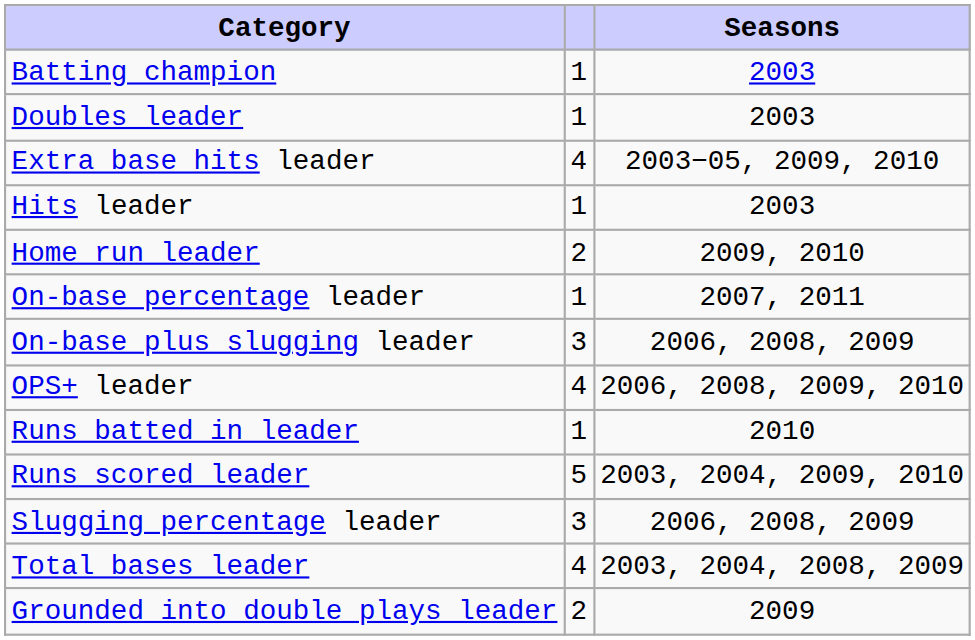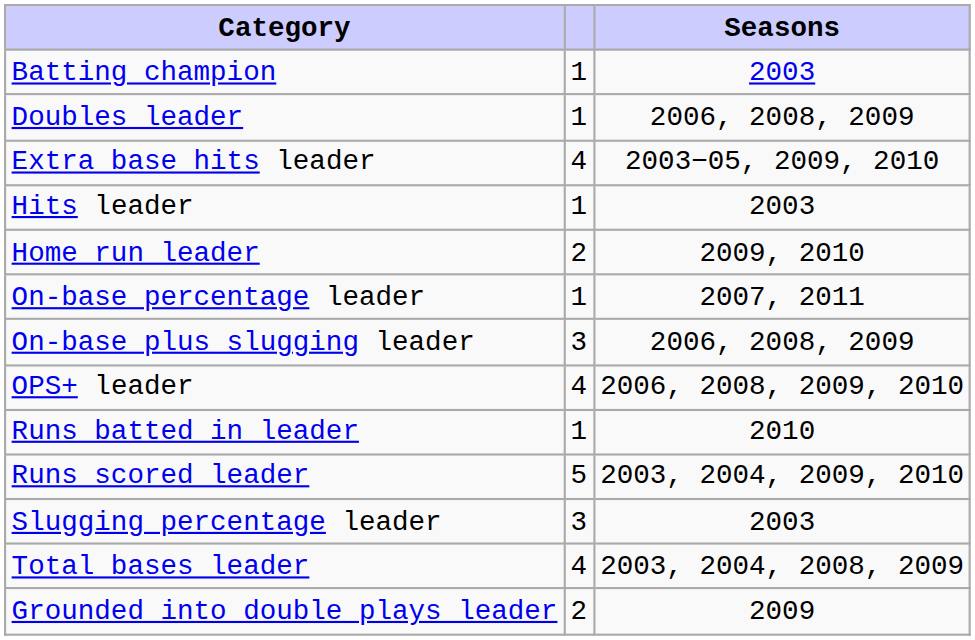Doubles leader | Seasons: 2003 -> 2006, 2008, 2009
Slugging percentage leader | Seasons: 2006, 2008, 2009 -> 2003
